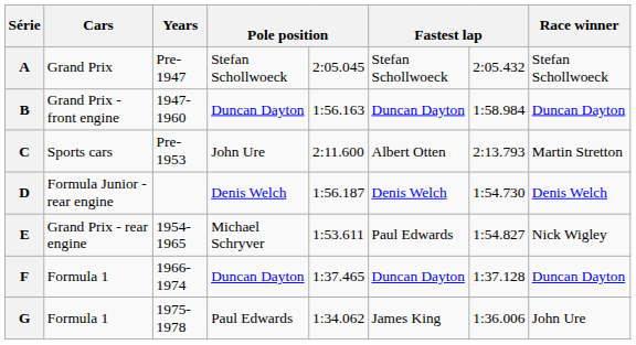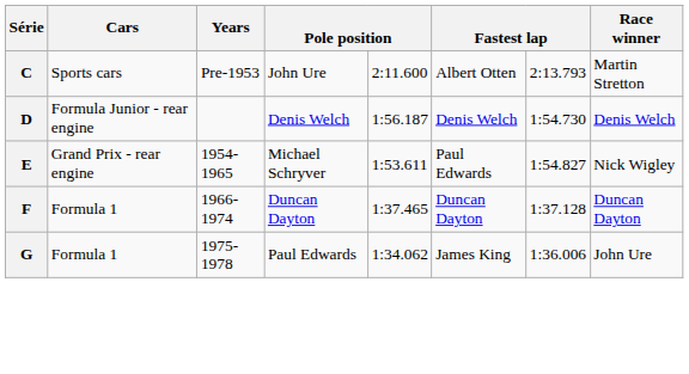- row: A | Grand Prix | Pre-1947 | Stefan Schollwoeck | 2:05.045 | Stefan Schollwoeck | 2:05.432 | Stefan Schollwoeck
- row: B | Grand Prix - front engine | 1947-1960 | Duncan Dayton | 1:56.163 | Duncan Dayton | 1:58.984 | Duncan Dayton
